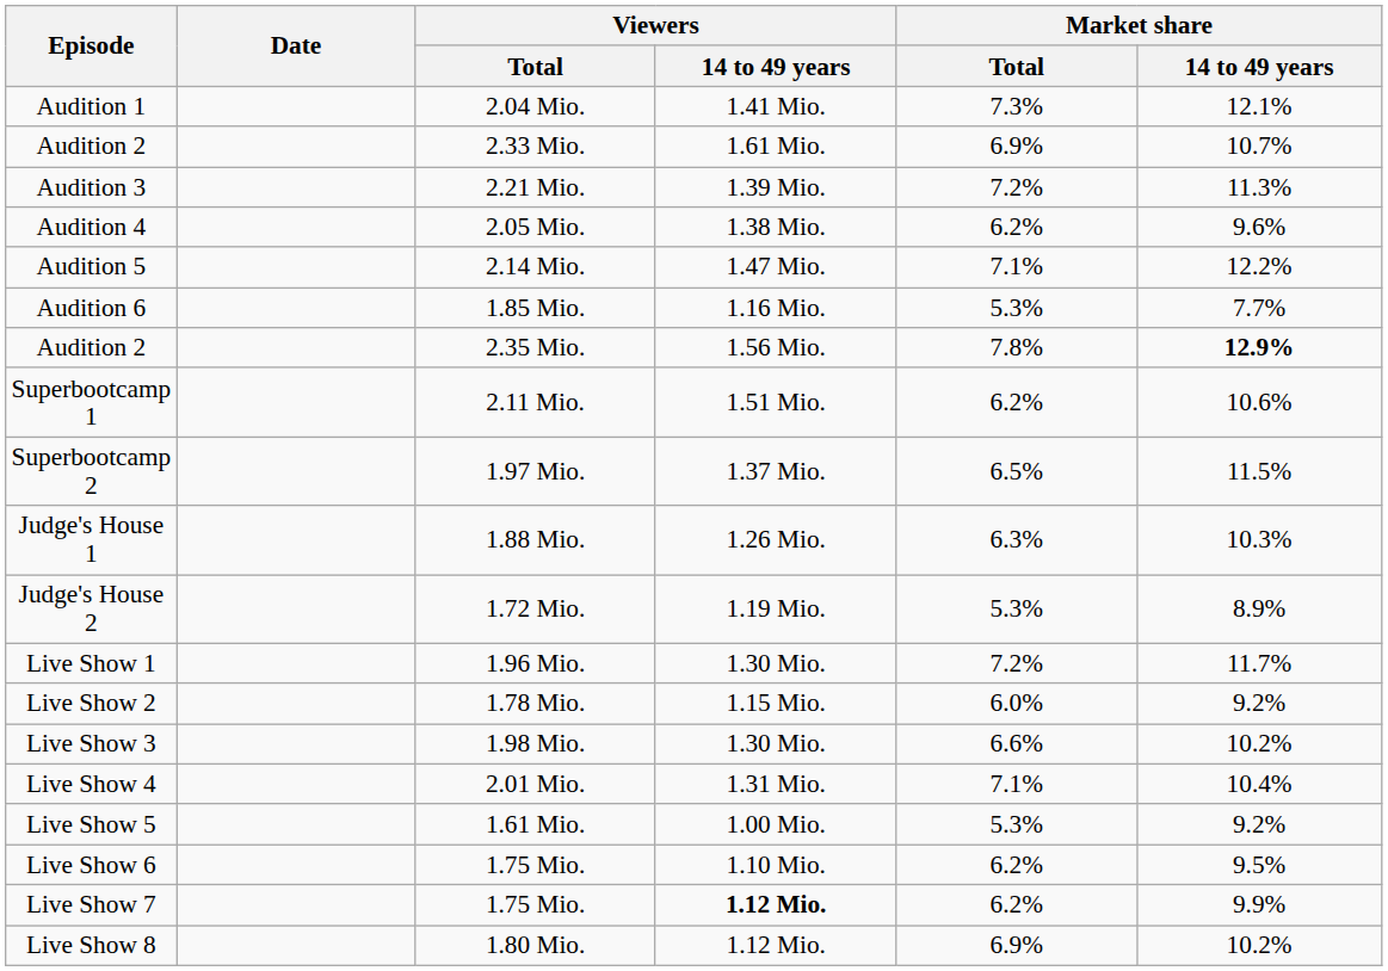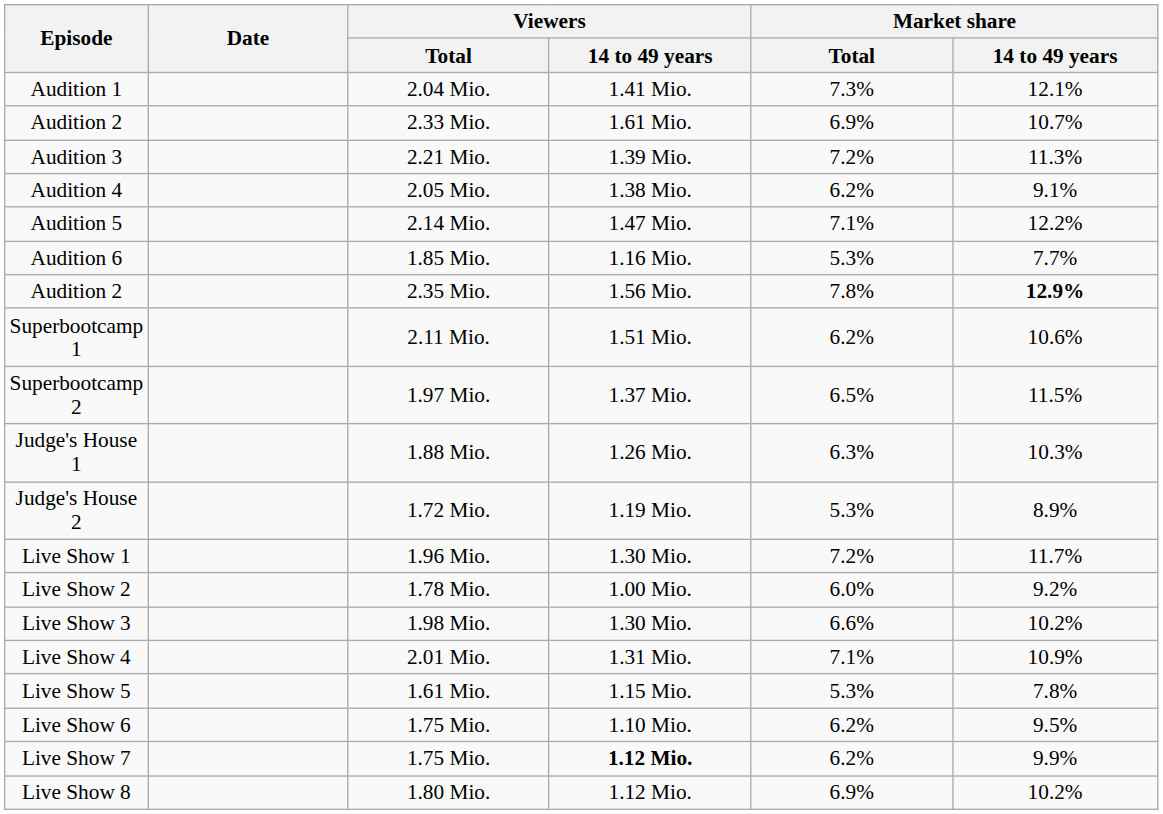Audition 4 | Market share / 14 to 49 years: 9.6% -> 9.1%
Live Show 2 | Viewers / 14 to 49 years: 1.15 Mio. -> 1.00 Mio.
Live Show 4 | Market share / 14 to 49 years: 10.4% -> 10.9%
Live Show 5 | Viewers / 14 to 49 years: 1.00 Mio. -> 1.15 Mio.
Live Show 5 | Market share / 14 to 49 years: 9.2% -> 7.8%
